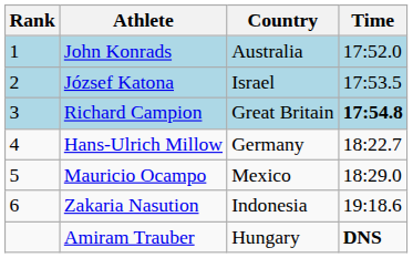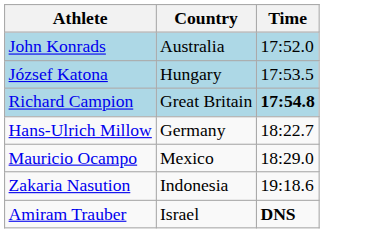- column: Rank | 1 | 2 | 3 | 4 | 5 | 6
József Katona | Country: Israel -> Hungary
Amiram Trauber | Country: Hungary -> Israel
